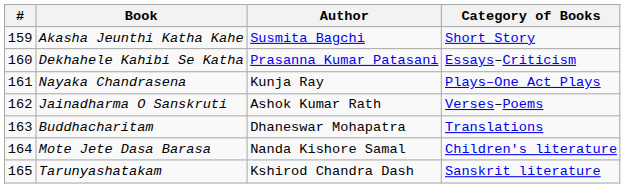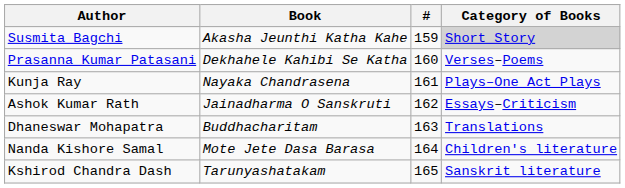columns swapped: # <-> Author
Akasha Jeunthi Katha Kahe | Category of Books: no background -> lightgrey background
Dekhahele Kahibi Se Katha | Category of Books: Essays–Criticism -> Verses–Poems
Jainadharma O Sanskruti | Category of Books: Verses–Poems -> Essays–Criticism
